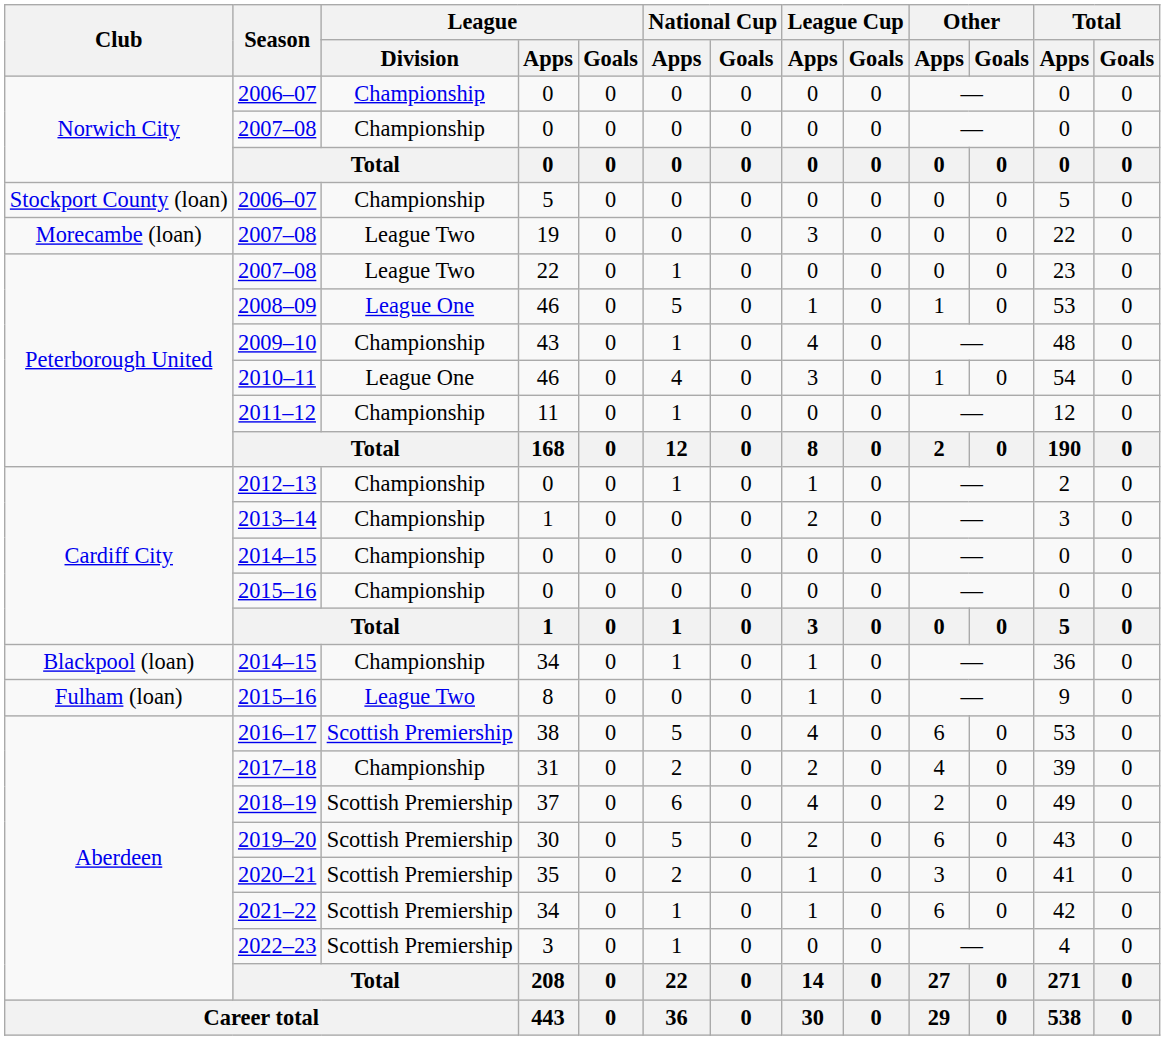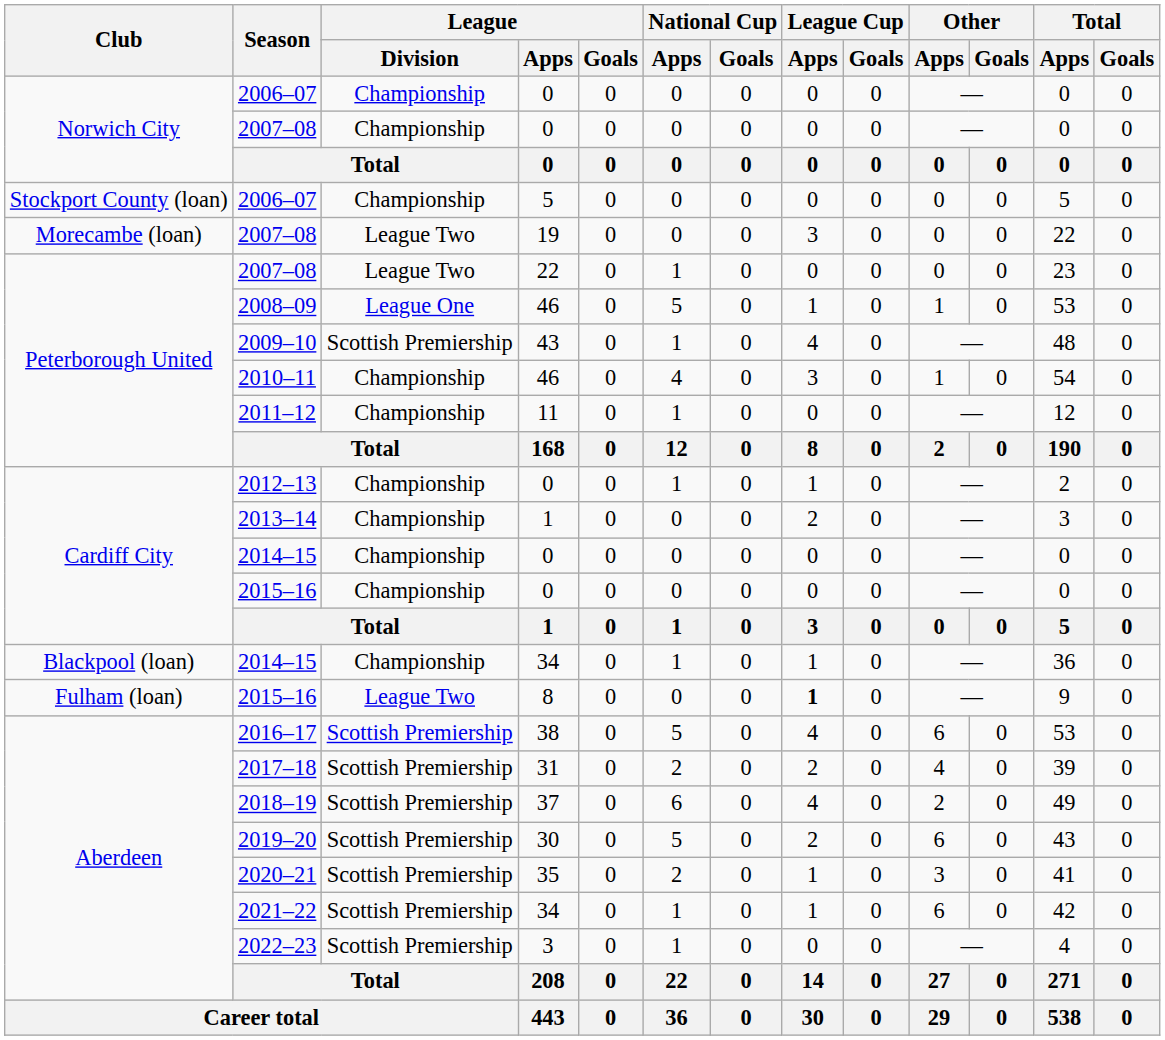2009–10 | League / Division: Championship -> Scottish Premiership
2010–11 | League / Division: League One -> Championship
2015–16 / 8 | League Cup / Apps: normal -> bold
2017–18 | League / Division: Championship -> Scottish Premiership
